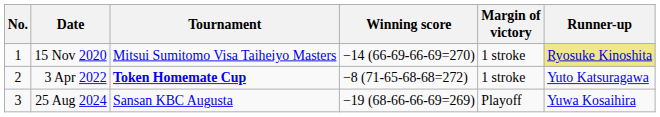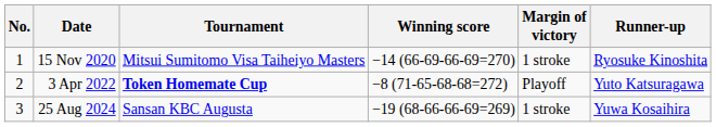15 Nov 2020 | Runner-up: khaki background -> no background
3 Apr 2022 | Margin of victory: 1 stroke -> Playoff
25 Aug 2024 | Margin of victory: Playoff -> 1 stroke
